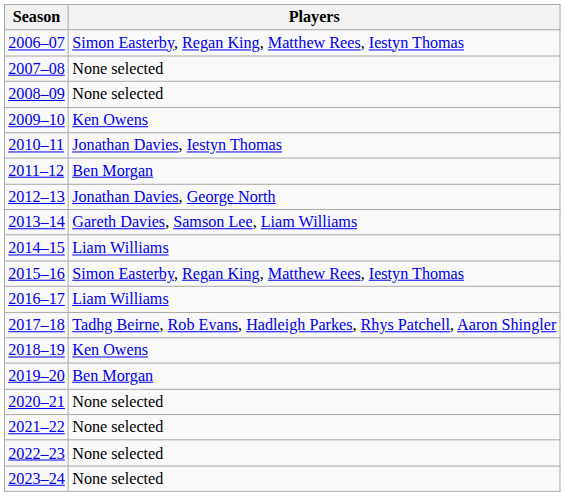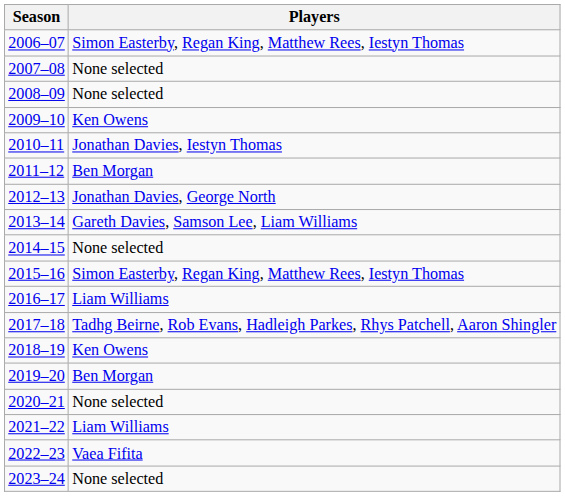2014–15 | Players: Liam Williams -> None selected
2021–22 | Players: None selected -> Liam Williams
2022–23 | Players: None selected -> Vaea Fifita
